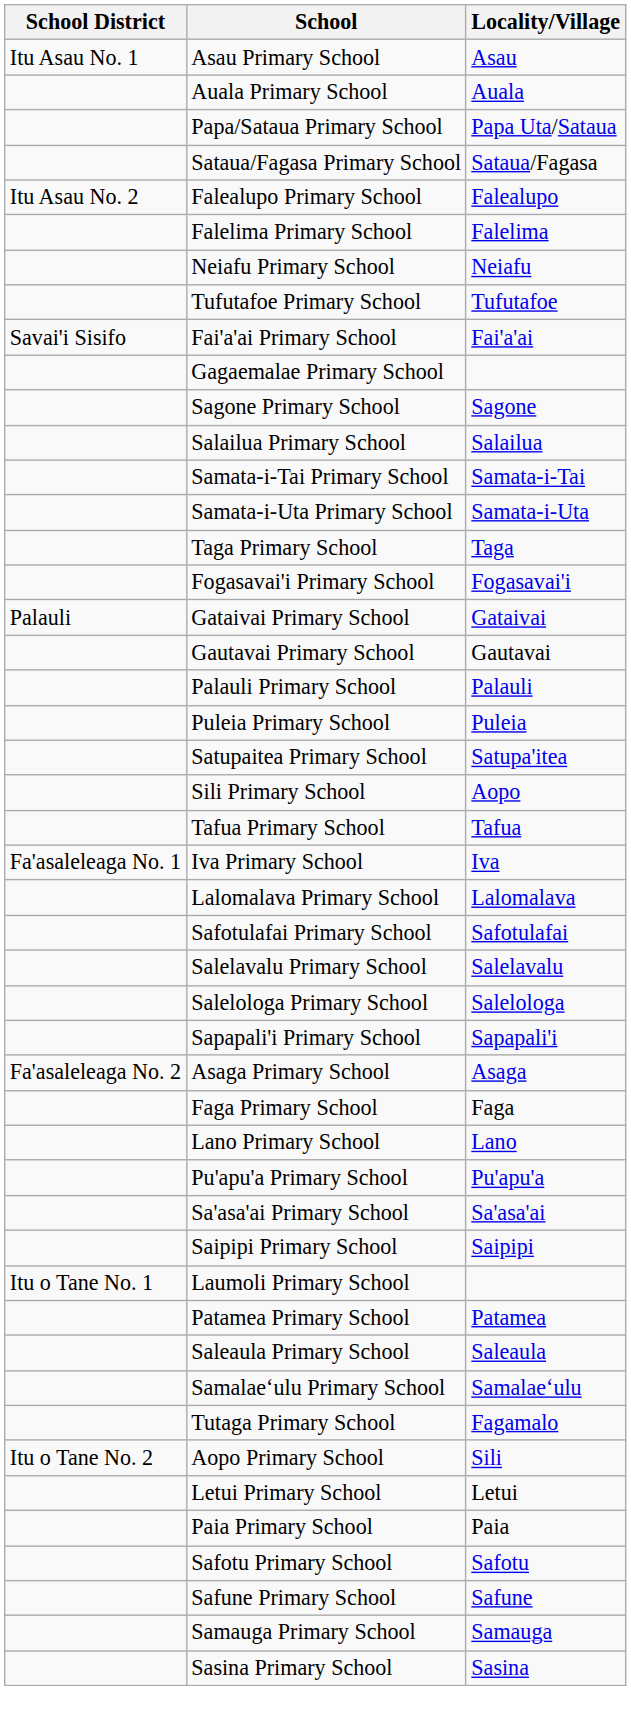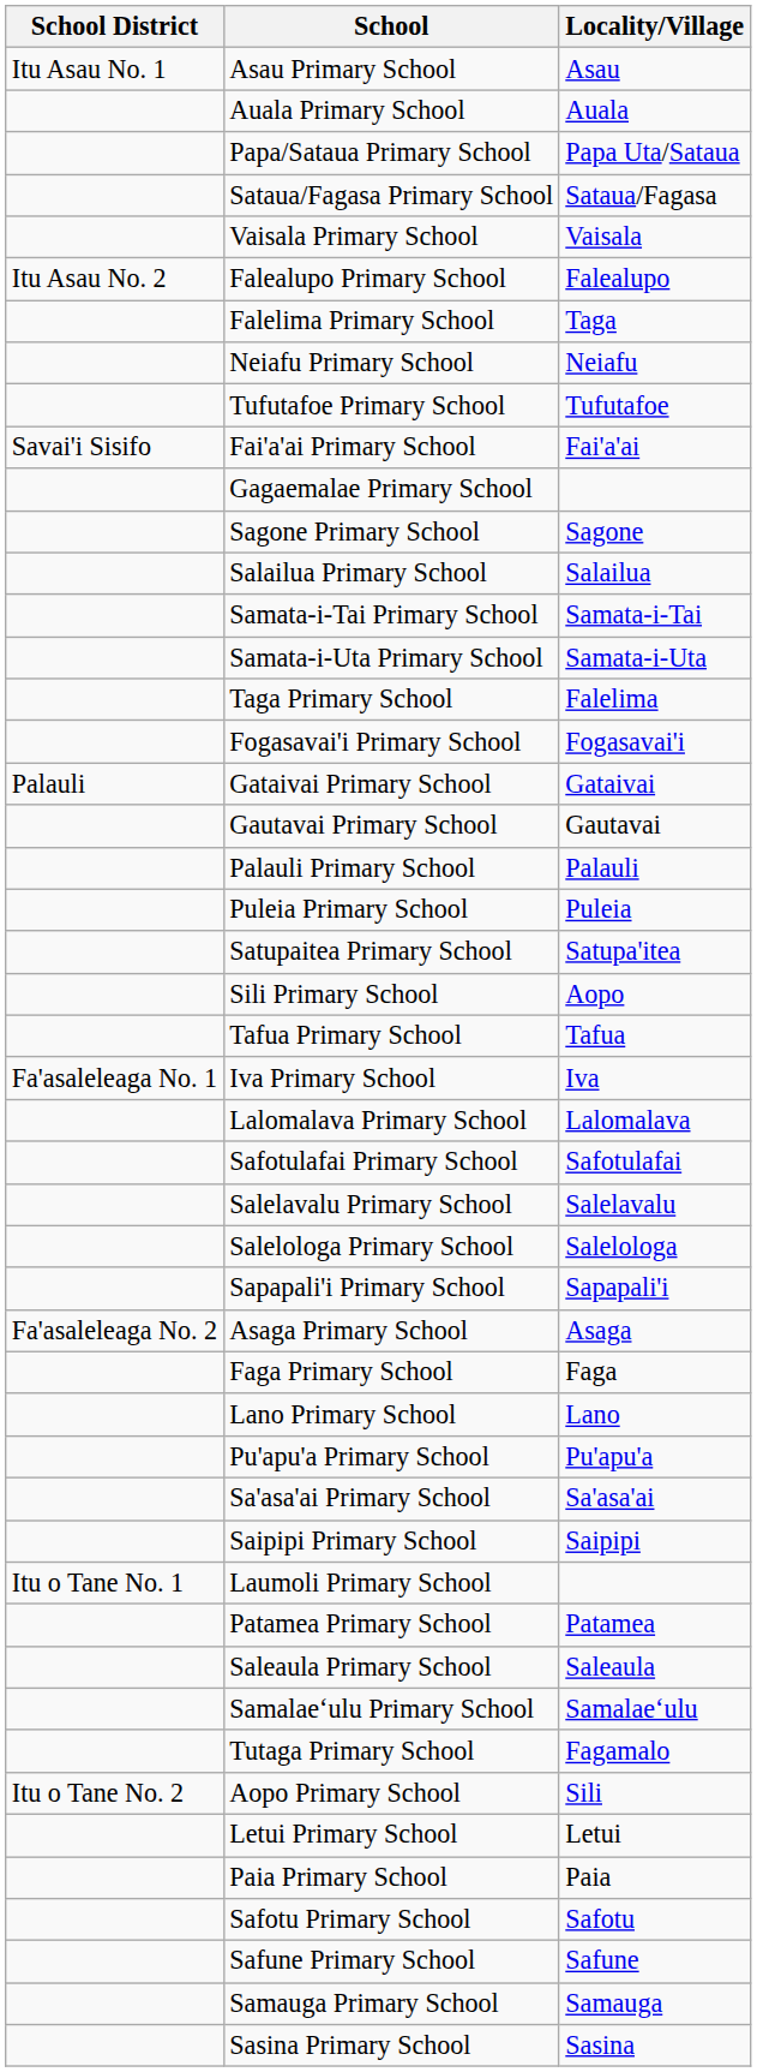+ row: Vaisala Primary School | Vaisala
Falelima Primary School | Locality/Village: Falelima -> Taga
Taga Primary School | Locality/Village: Taga -> Falelima
